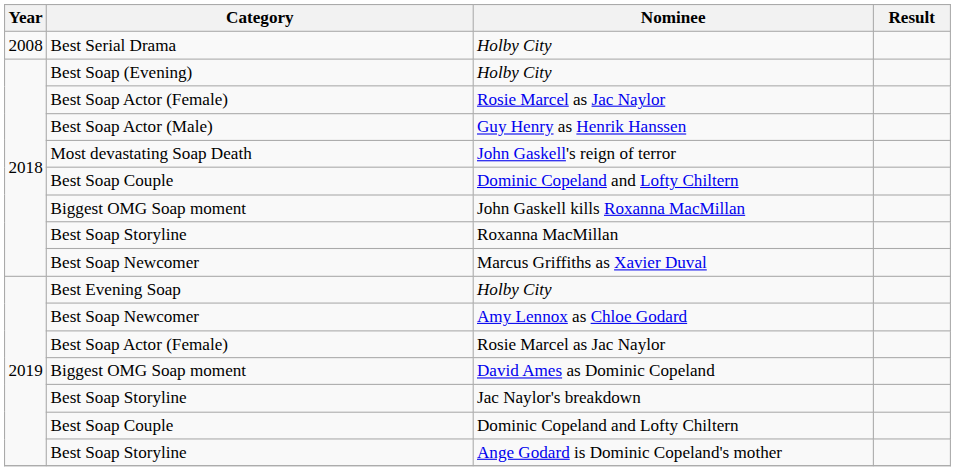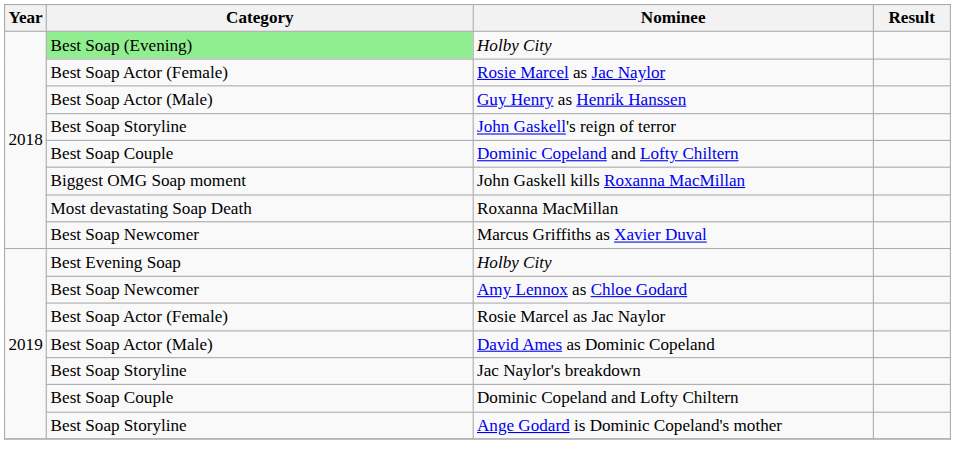- row: 2008 | Best Serial Drama | Holby City
2018 / Holby City | Category: no background -> lightgreen background
John Gaskell's reign of terror | Category: Most devastating Soap Death -> Best Soap Storyline
Roxanna MacMillan | Category: Best Soap Storyline -> Most devastating Soap Death
David Ames as Dominic Copeland | Category: Biggest OMG Soap moment -> Best Soap Actor (Male)
